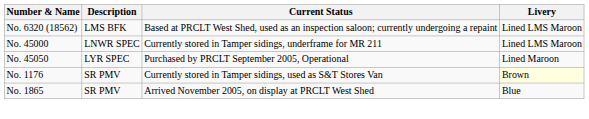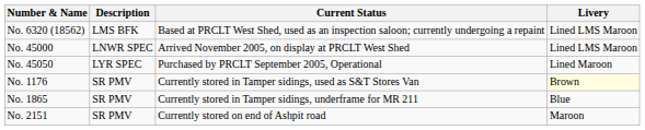No. 45000 | Current Status: Currently stored in Tamper sidings, underframe for MR 211 -> Arrived November 2005, on display at PRCLT West Shed
No. 1865 | Current Status: Arrived November 2005, on display at PRCLT West Shed -> Currently stored in Tamper sidings, underframe for MR 211
+ row: No. 2151 | SR PMV | Currently stored on end of Ashpit road | Maroon
